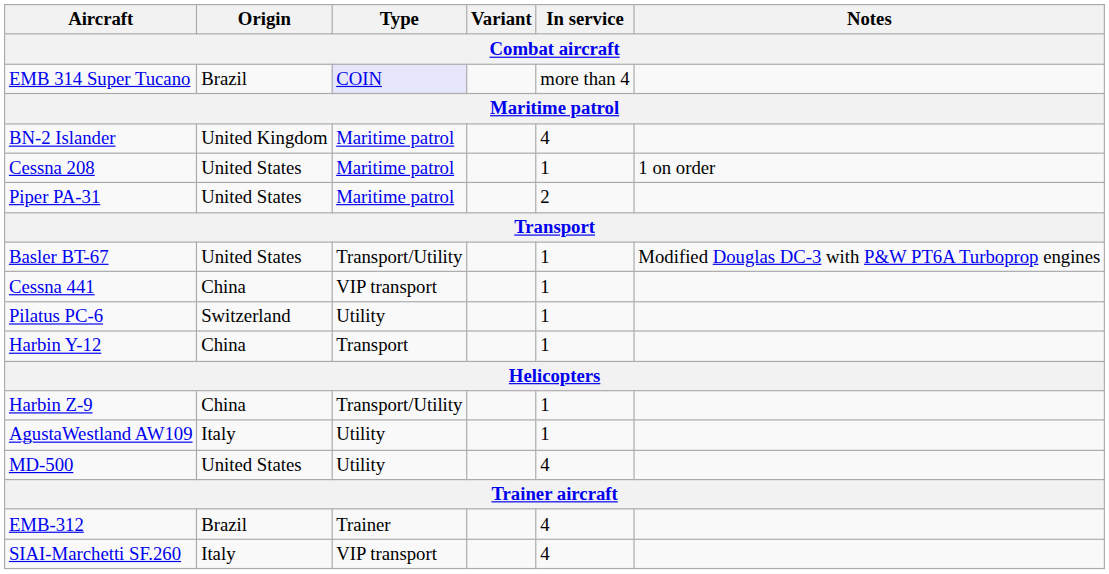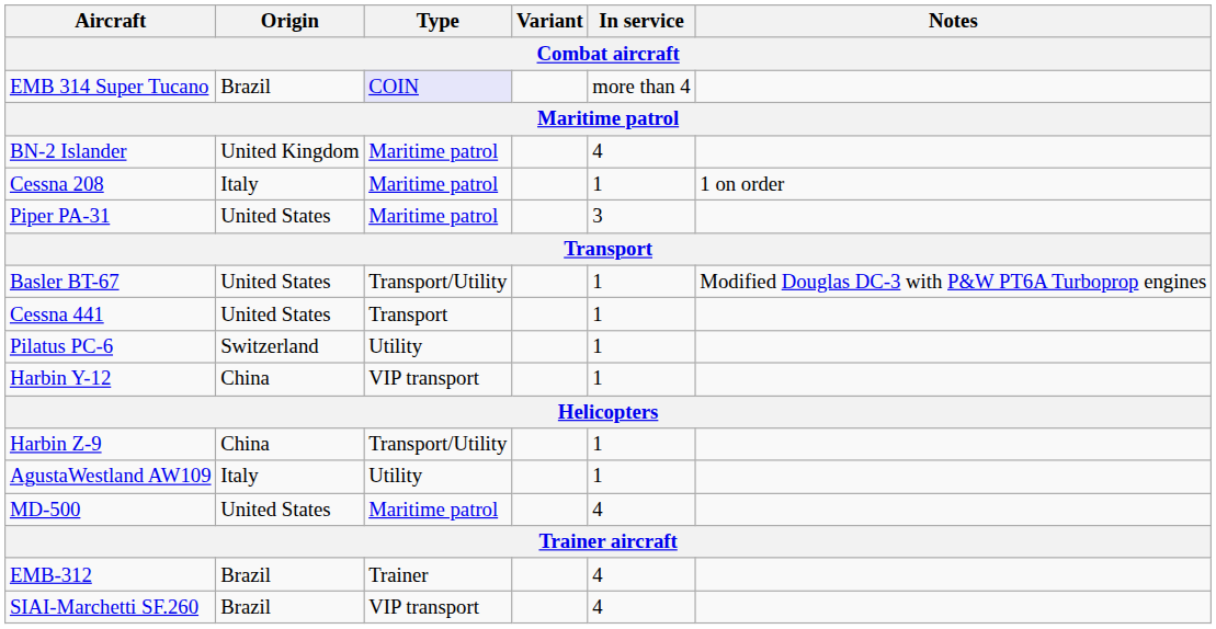Cessna 208 | Origin: United States -> Italy
Piper PA-31 | In service: 2 -> 3
Cessna 441 | Origin: China -> United States
Cessna 441 | Type: VIP transport -> Transport
Harbin Y-12 | Type: Transport -> VIP transport
MD-500 | Type: Utility -> Maritime patrol
SIAI-Marchetti SF.260 | Origin: Italy -> Brazil
